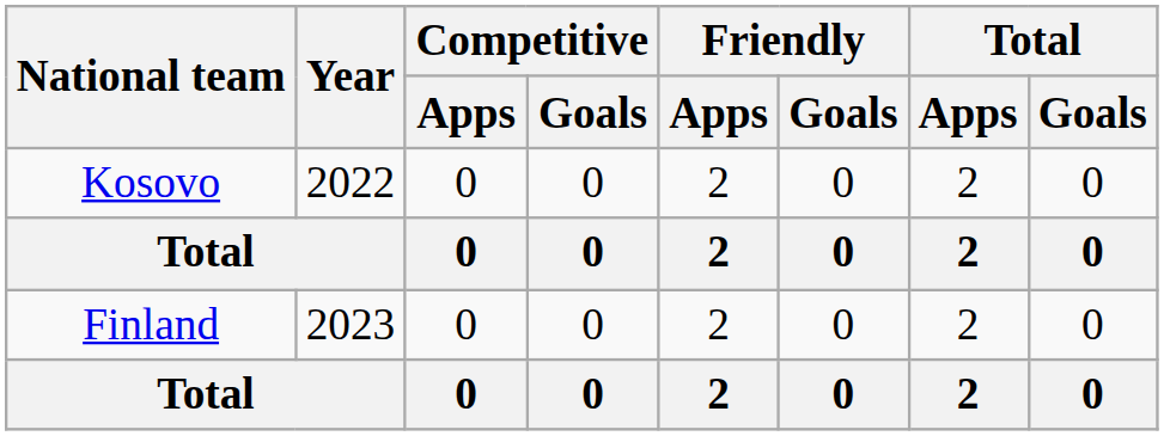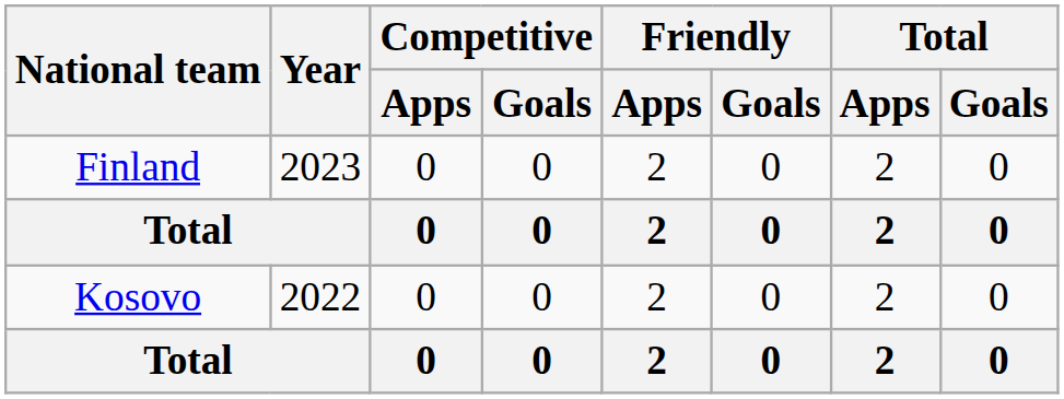rows swapped: Kosovo <-> Finland
